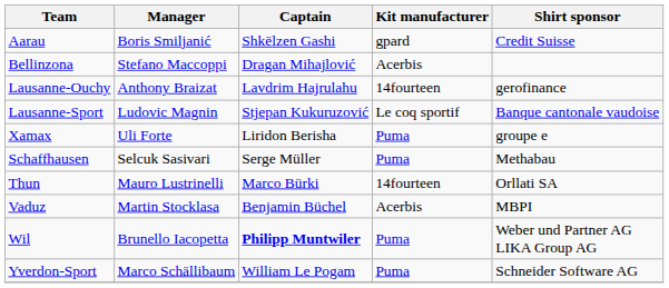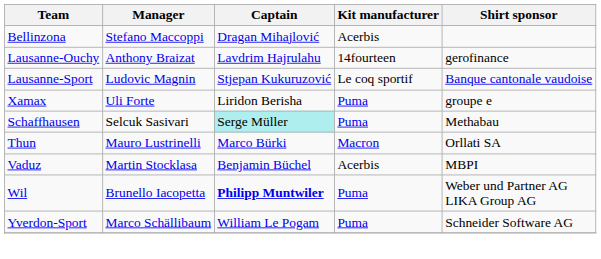- row: Aarau | Boris Smiljanić | Shkëlzen Gashi | gpard | Credit Suisse
Schaffhausen | Captain: no background -> paleturquoise background
Thun | Kit manufacturer: 14fourteen -> Macron
